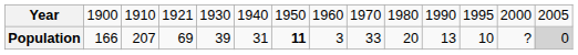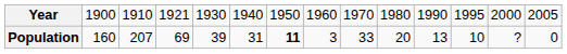Population | column 2: 166 -> 160
Population | column 14: lightgrey background -> no background
